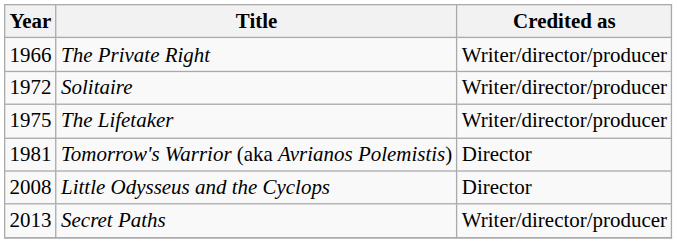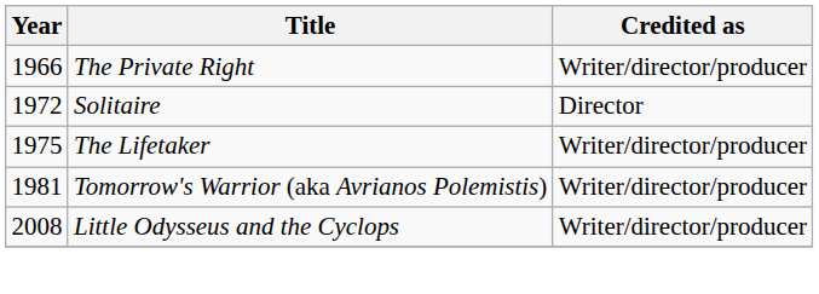Solitaire | Credited as: Writer/director/producer -> Director
Tomorrow's Warrior (aka Avrianos Polemistis) | Credited as: Director -> Writer/director/producer
Little Odysseus and the Cyclops | Credited as: Director -> Writer/director/producer
- row: 2013 | Secret Paths | Writer/director/producer
